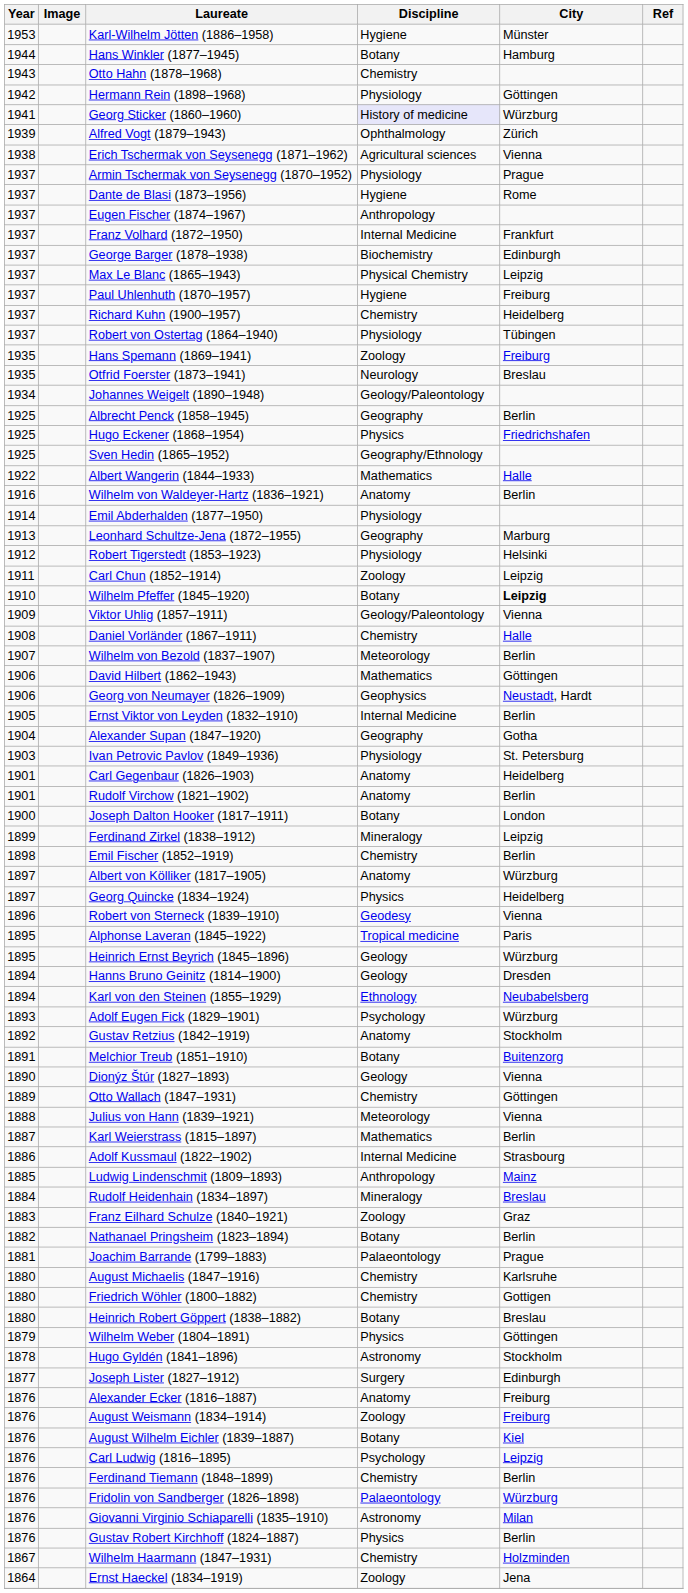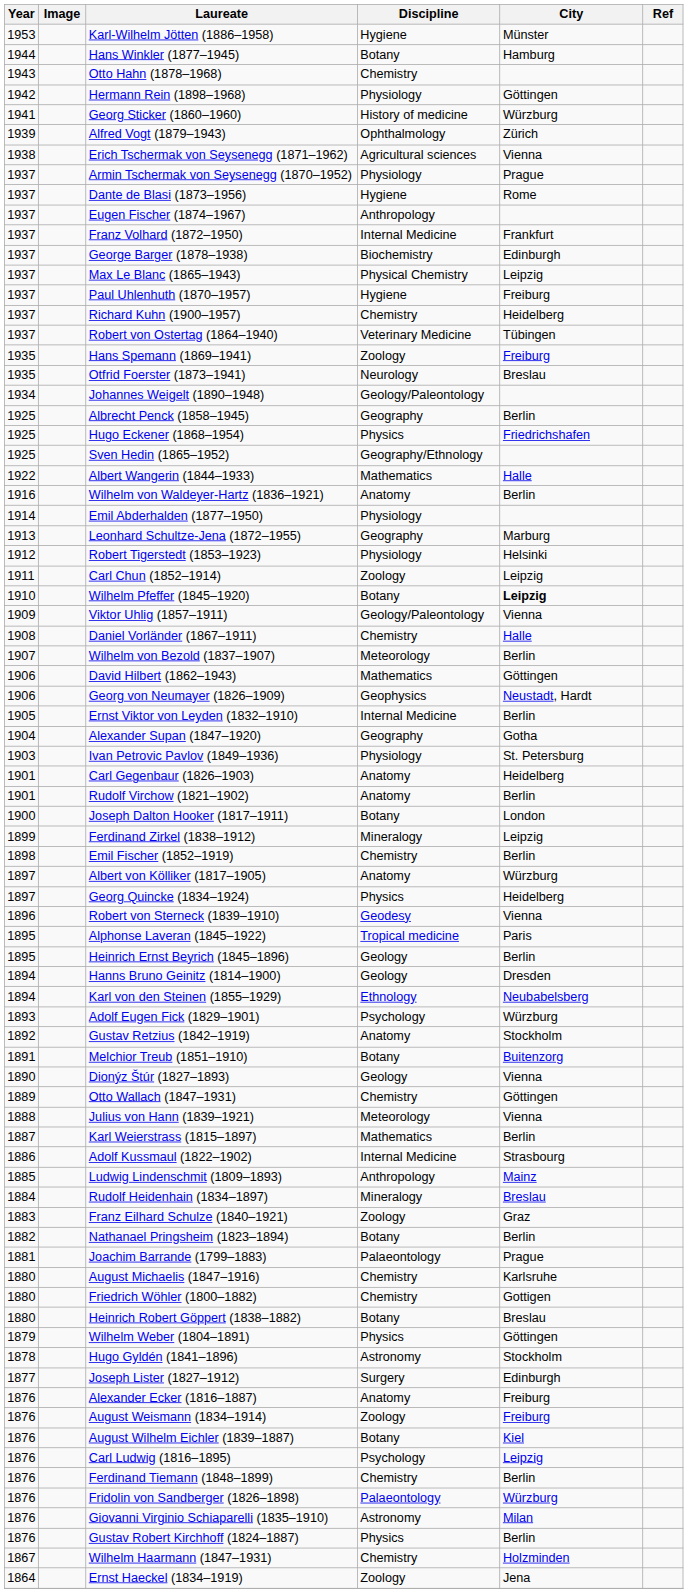Georg Sticker (1860–1960) | Discipline: lavender background -> no background
Robert von Ostertag (1864–1940) | Discipline: Physiology -> Veterinary Medicine
Heinrich Ernst Beyrich (1845–1896) | City: Würzburg -> Berlin
